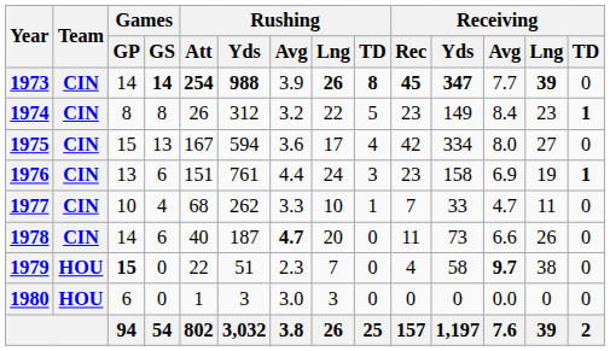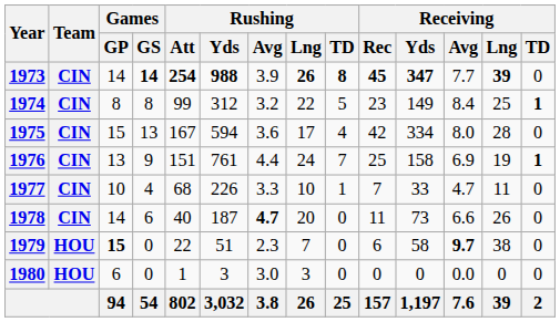1974 | Rushing / Att: 26 -> 99
1974 | Receiving / Lng: 23 -> 25
1975 | Receiving / Lng: 27 -> 28
1976 | Games / GS: 6 -> 9
1976 | Rushing / TD: 3 -> 7
1976 | Receiving / Rec: 23 -> 25
1977 | Rushing / Yds: 262 -> 226
1979 | Receiving / Rec: 4 -> 6
